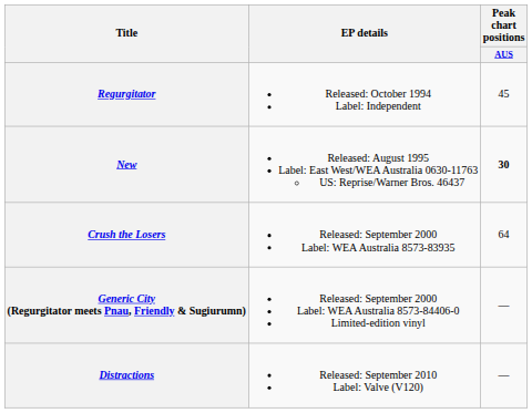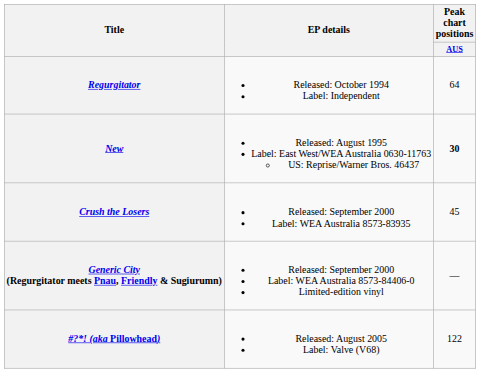Regurgitator | Peak chart positions / AUS: 45 -> 64
Crush the Losers | Peak chart positions / AUS: 64 -> 45
+ row: #?*! (aka Pillowhead) | Released: August 2005 Label: Valve (V68) | 122
- row: Distractions | Released: September 2010 Label: Valve (V120) | —
